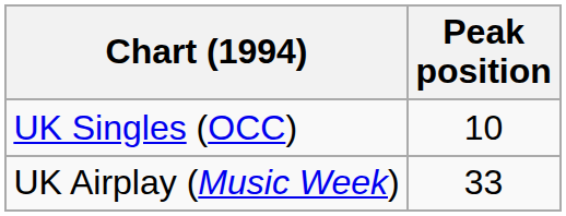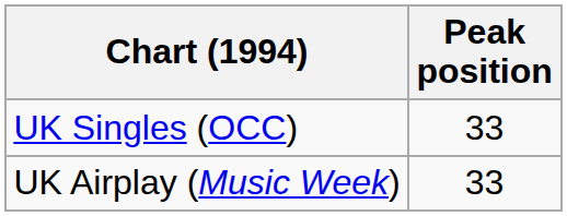UK Singles (OCC) | Peak position: 10 -> 33
